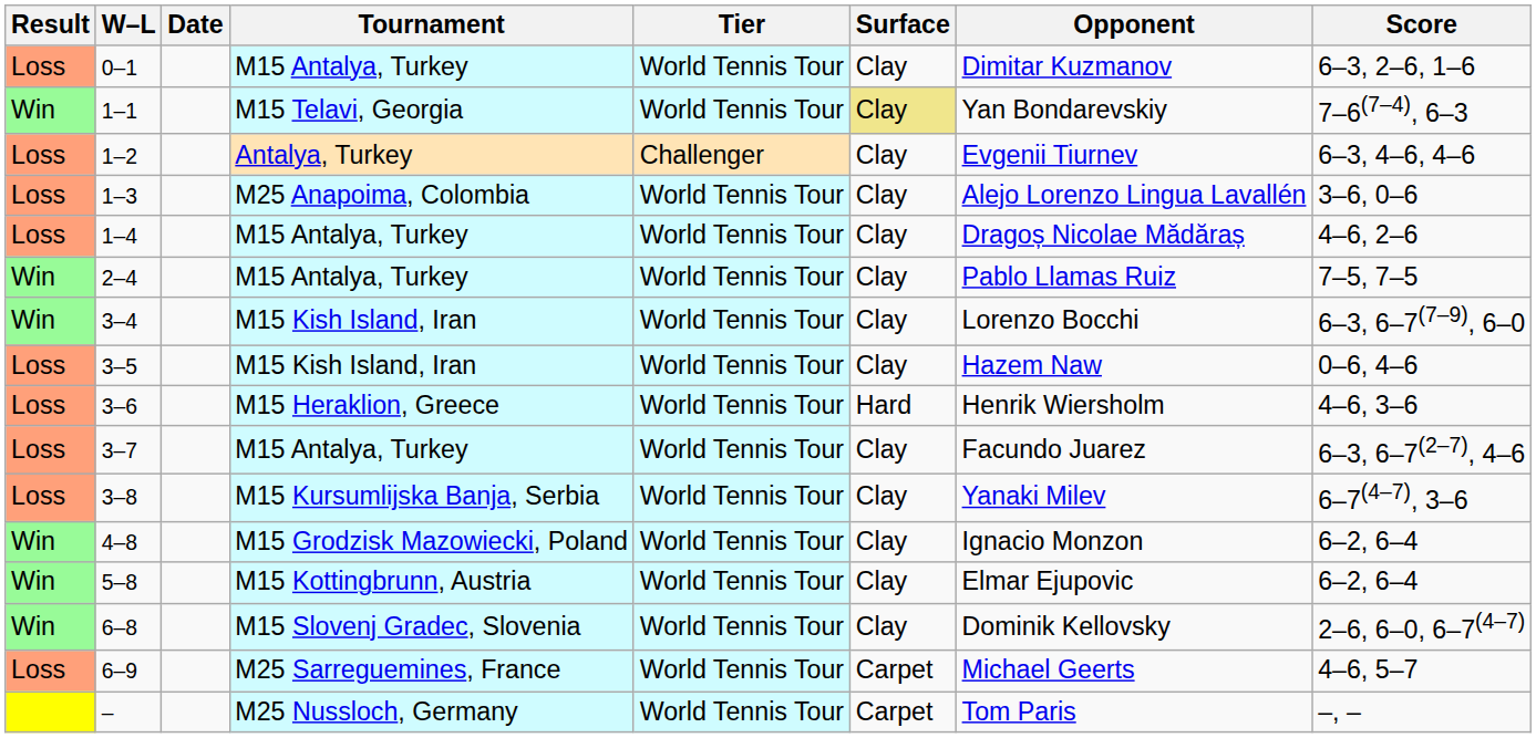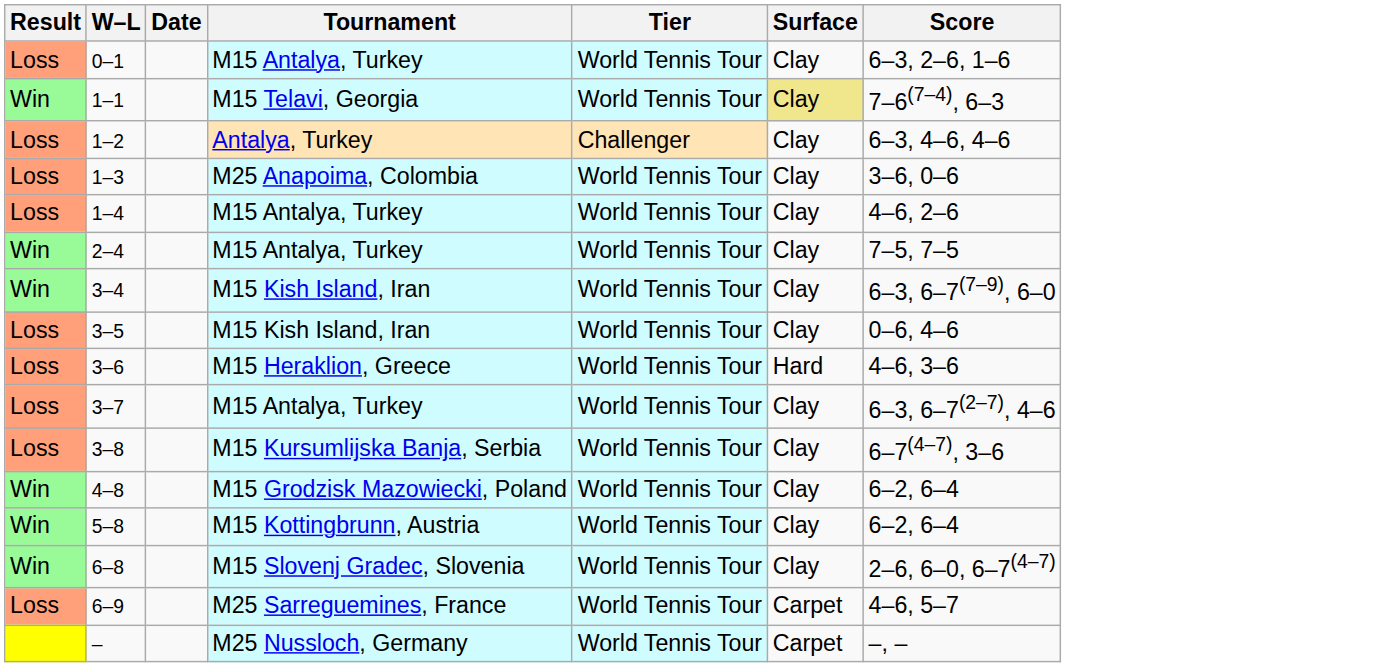- column: Opponent | Dimitar Kuzmanov | Yan Bondarevskiy | Evgenii Tiurnev | Alejo Lorenzo Lingua Lavallén | Dragoș Nicolae Mădăraș | Pablo Llamas Ruiz | Lorenzo Bocchi | Hazem Naw | Henrik Wiersholm | Facundo Juarez | Yanaki Milev | Ignacio Monzon | Elmar Ejupovic | Dominik Kellovsky | Michael Geerts | Tom Paris
